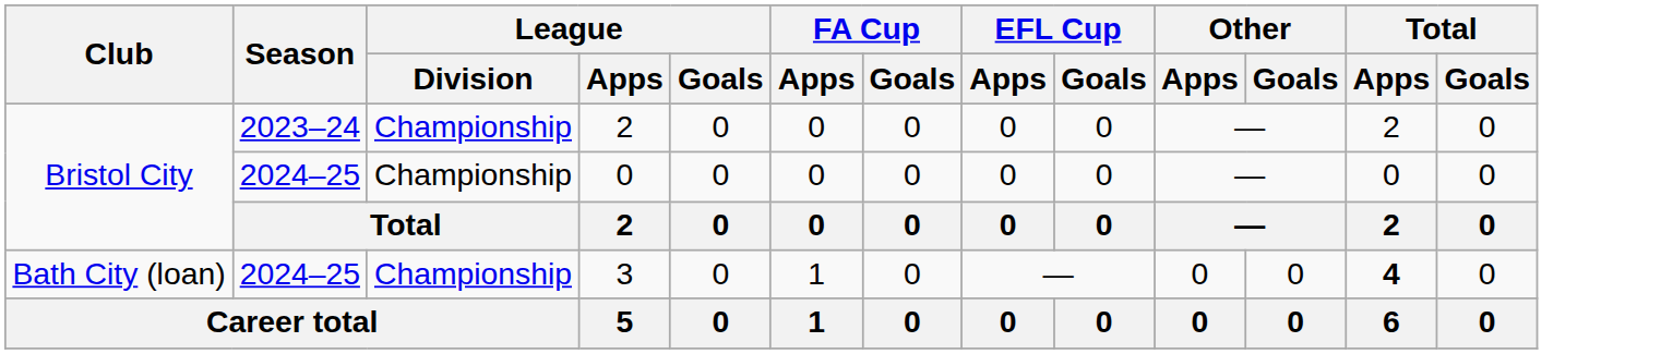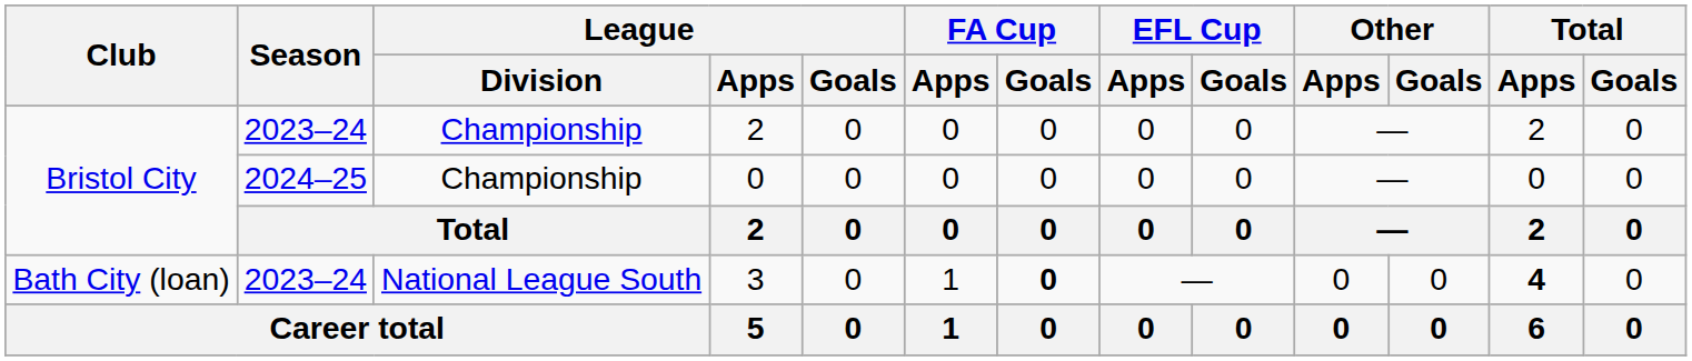3 | Season: 2024–25 -> 2023–24
3 | League / Division: Championship -> National League South
3 | FA Cup / Goals: normal -> bold
